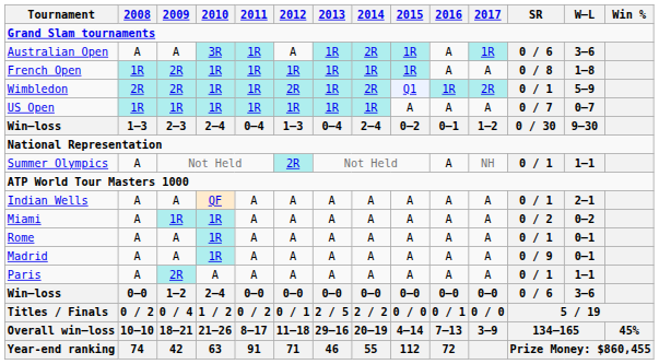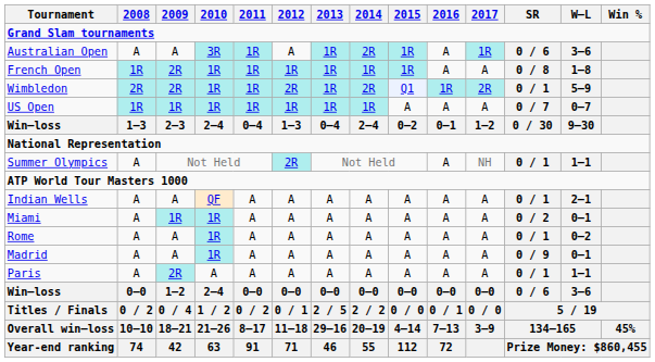Miami | W–L: 0–2 -> 0–1
Rome | W–L: 0–1 -> 0–2
